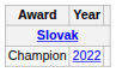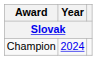Champion | Year: 2022 -> 2024
